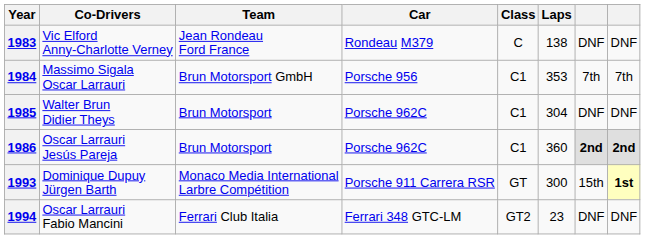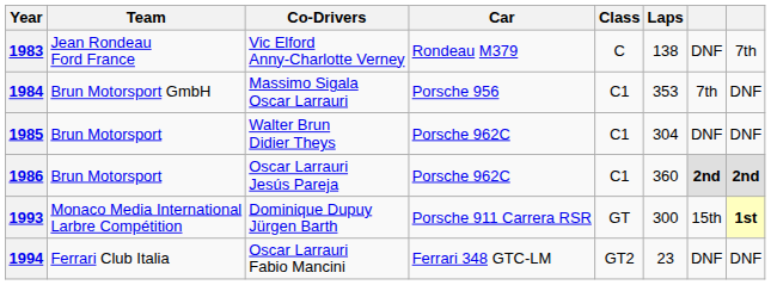columns swapped: Team <-> Co-Drivers
1983 | column 8: DNF -> 7th
1984 | column 8: 7th -> DNF
